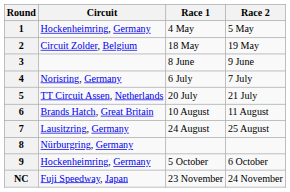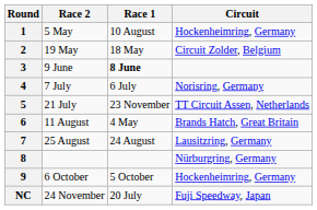columns swapped: Circuit <-> Race 2
1 | Race 1: 4 May -> 10 August
3 | Race 1: normal -> bold
5 | Race 1: 20 July -> 23 November
6 | Race 1: 10 August -> 4 May
NC | Race 1: 23 November -> 20 July
